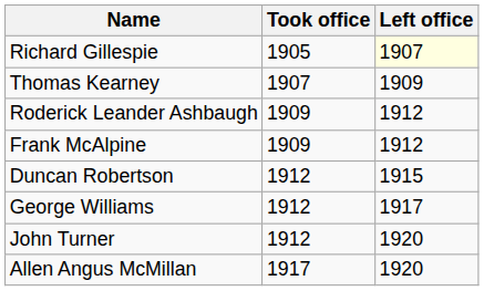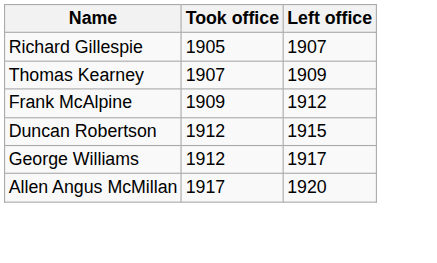Richard Gillespie | Left office: lightyellow background -> no background
- row: Roderick Leander Ashbaugh | 1909 | 1912
- row: John Turner | 1912 | 1920
